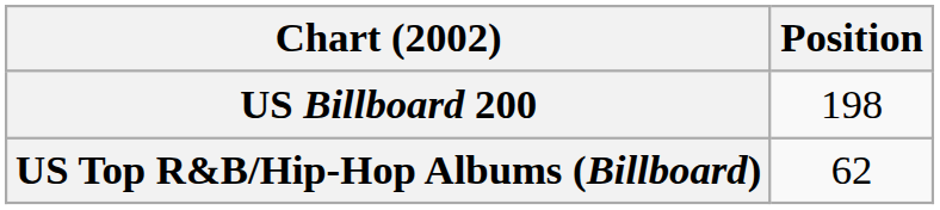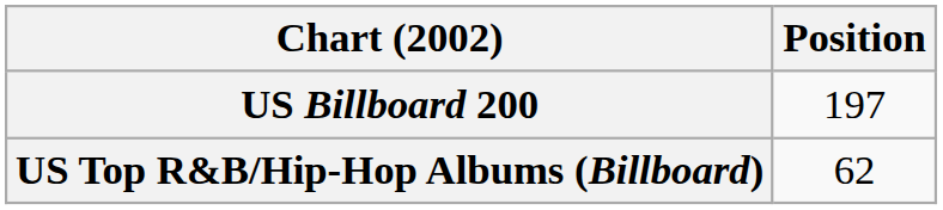US Billboard 200 | Position: 198 -> 197
